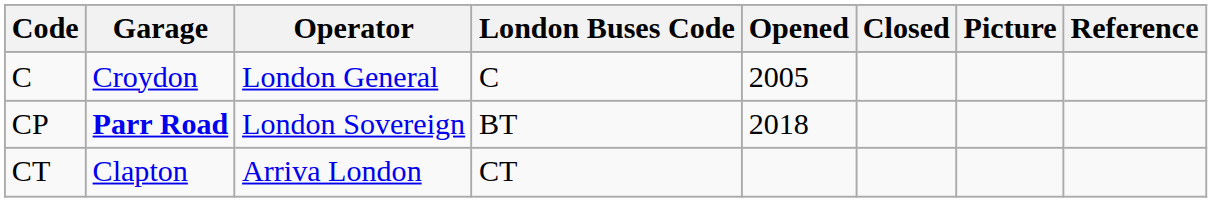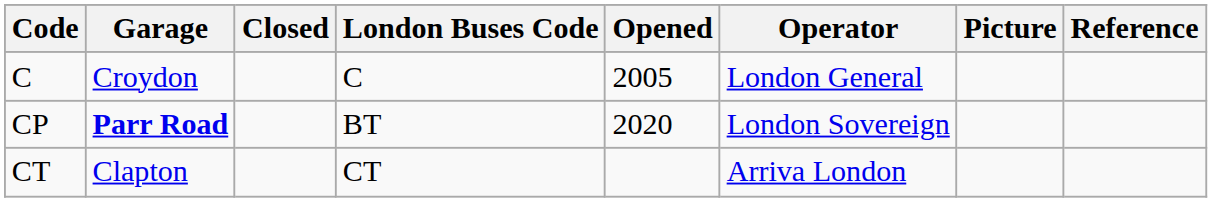columns swapped: Operator <-> Closed
CP | Opened: 2018 -> 2020
